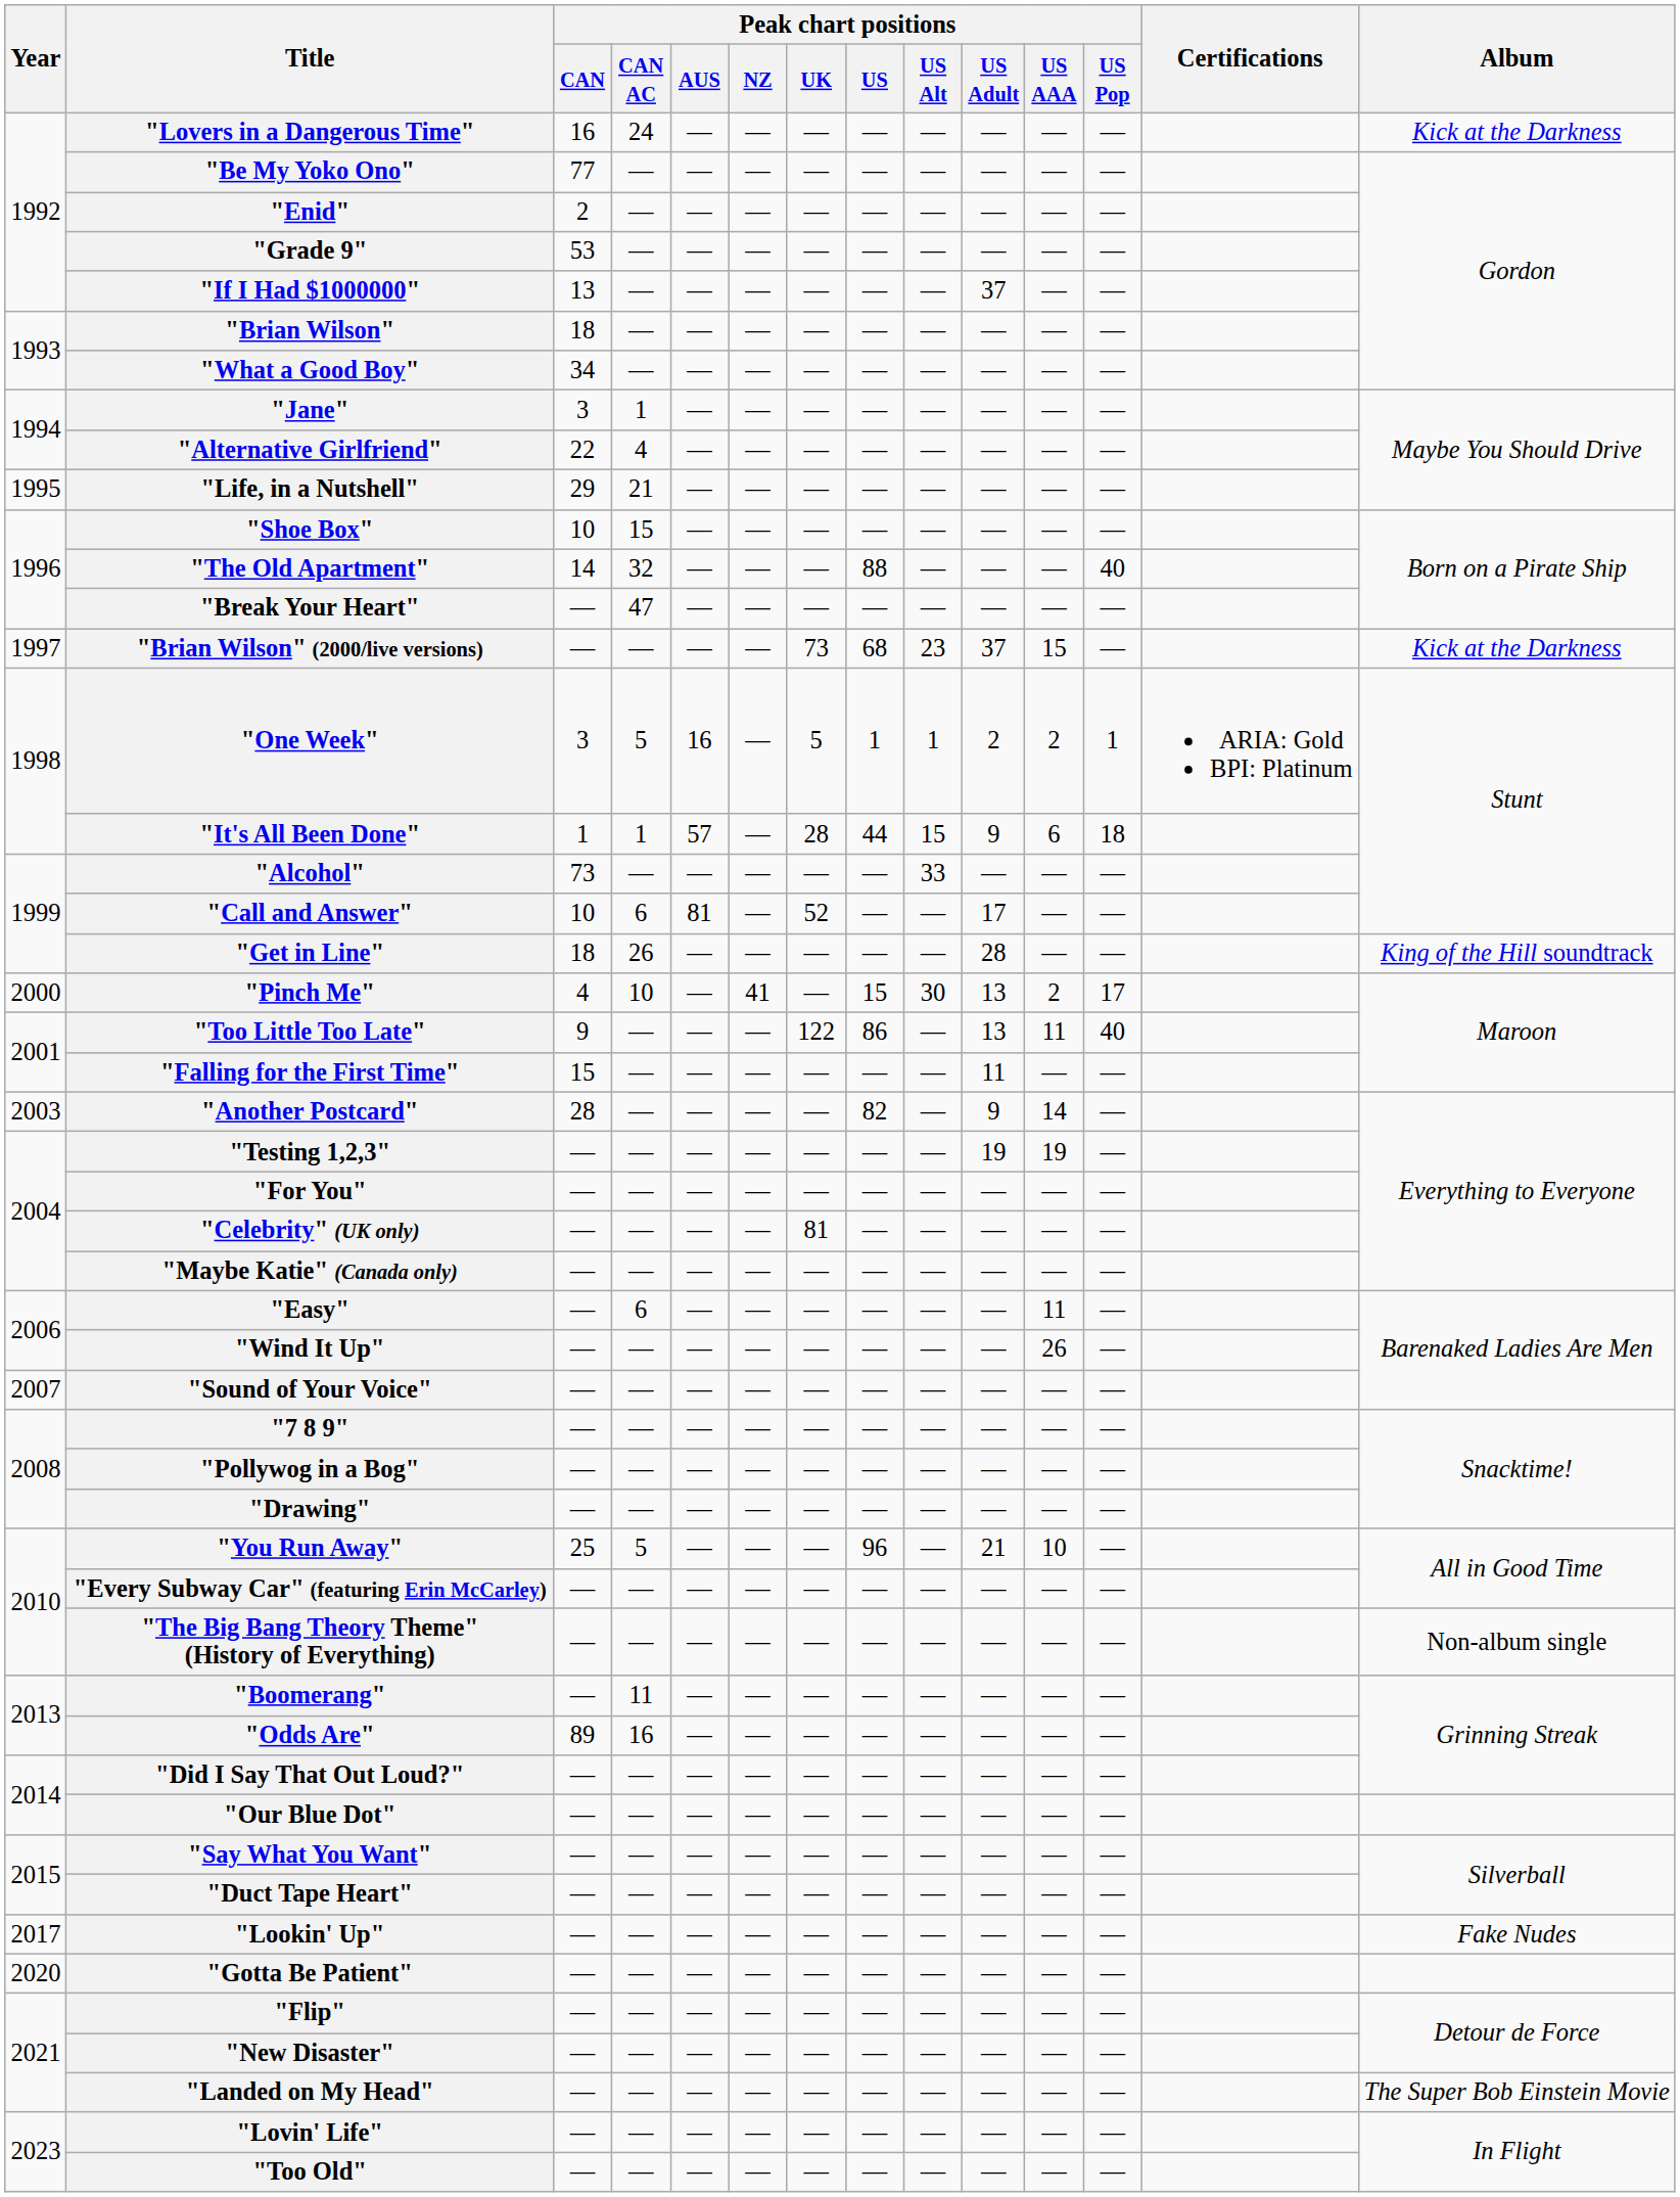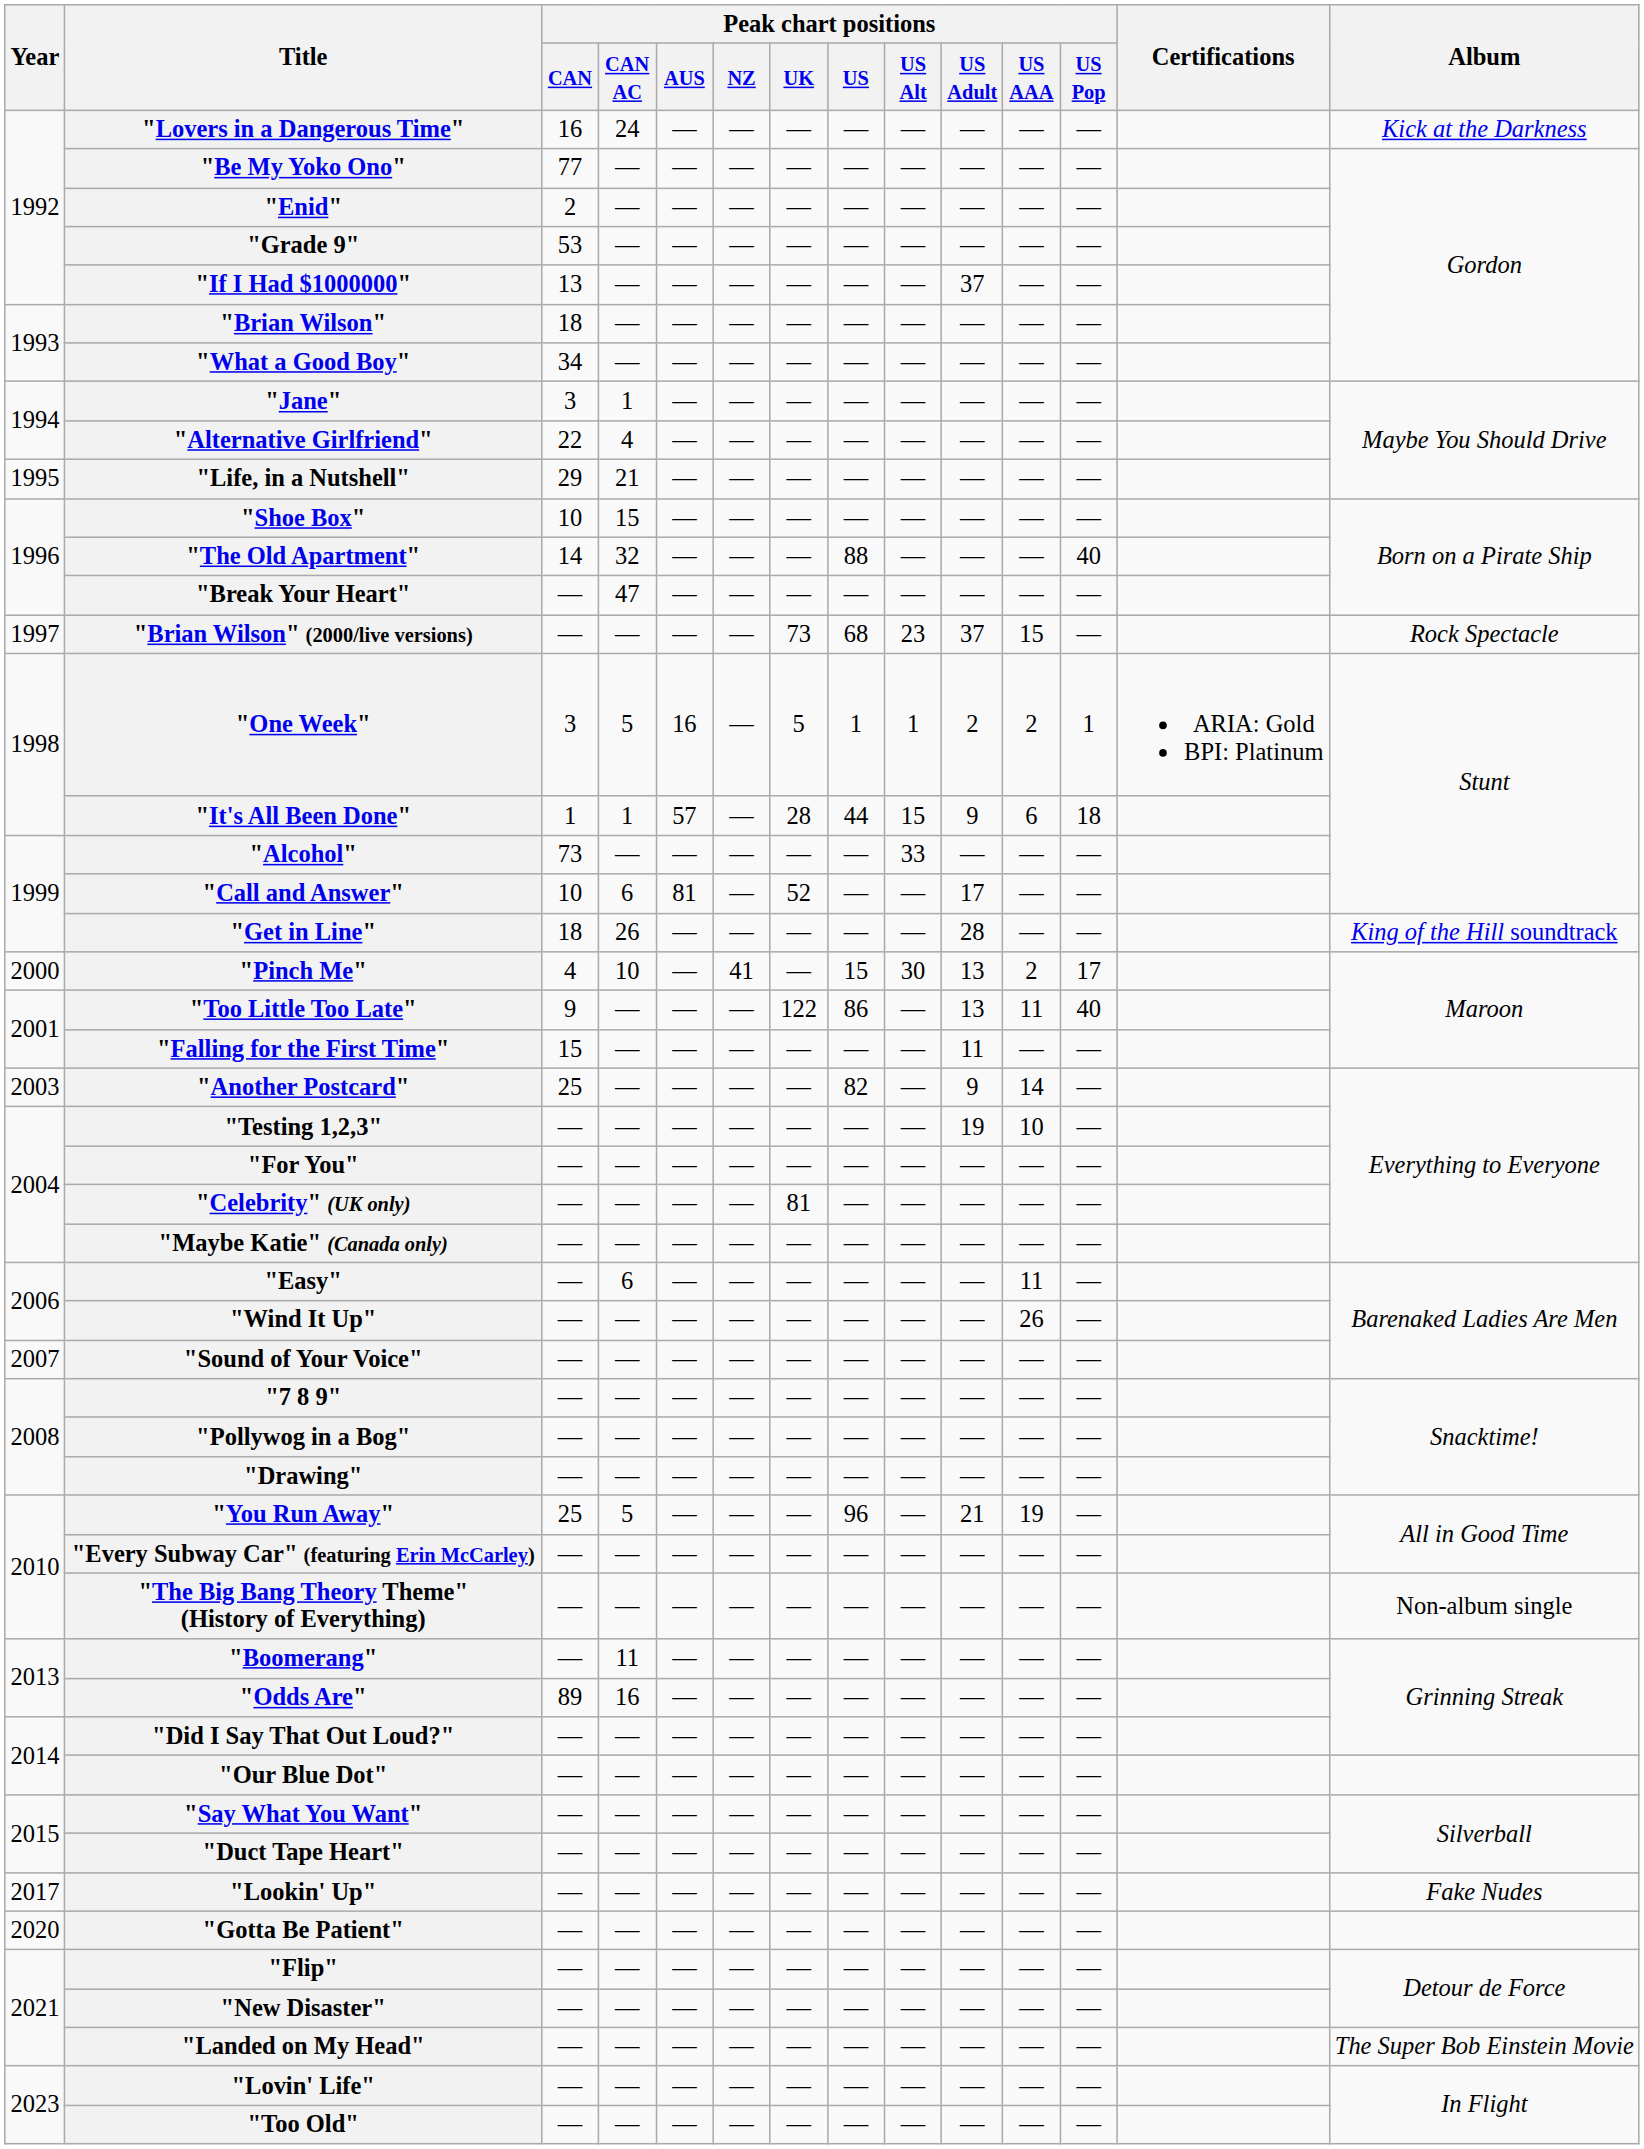"Brian Wilson" (2000/live versions) | Album: Kick at the Darkness -> Rock Spectacle
"Another Postcard" | Peak chart positions / CAN: 28 -> 25
"Testing 1,2,3" | Peak chart positions / US AAA: 19 -> 10
"You Run Away" | Peak chart positions / US AAA: 10 -> 19
